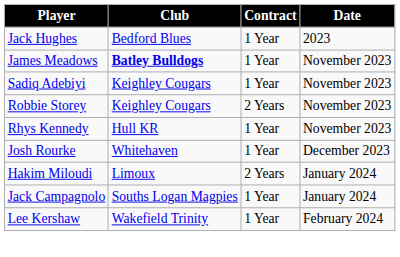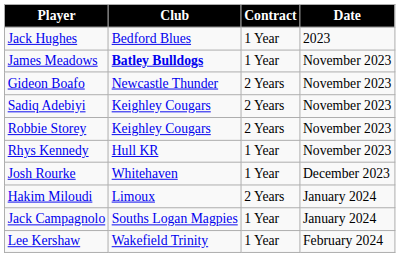+ row: Gideon Boafo | Newcastle Thunder | 2 Years | November 2023
Sadiq Adebiyi | Contract: 1 Year -> 2 Years
